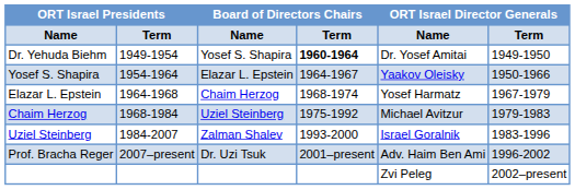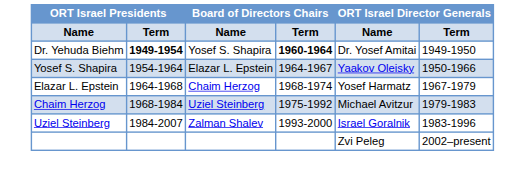Dr. Yehuda Biehm | ORT Israel Presidents / Term: normal -> bold
- row: Prof. Bracha Reger | 2007–present | Dr. Uzi Tsuk | 2001–present | Adv. Haim Ben Ami | 1996-2002
